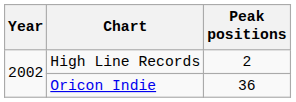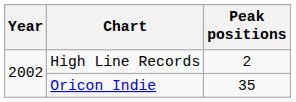Oricon Indie | Peak positions: 36 -> 35
